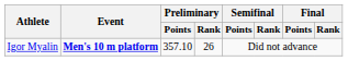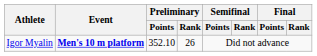Igor Myalin | Preliminary / Points: 357.10 -> 352.10
